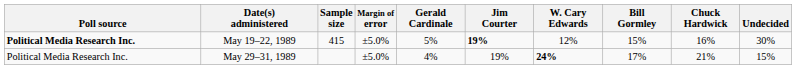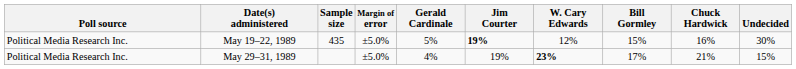May 19–22, 1989 | Poll source: bold -> normal
May 19–22, 1989 | Sample size: 415 -> 435
May 29–31, 1989 | W. Cary Edwards: 24% -> 23%
